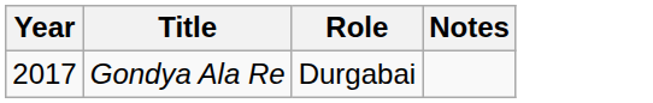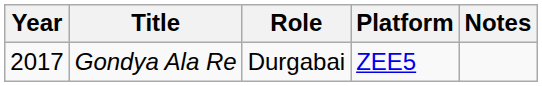+ column: Platform | ZEE5
